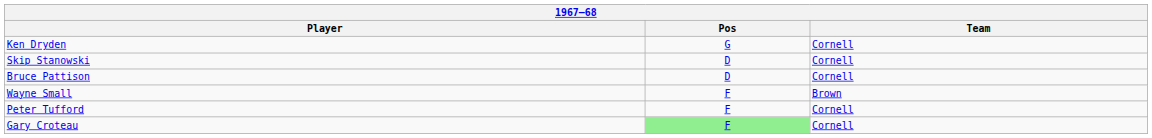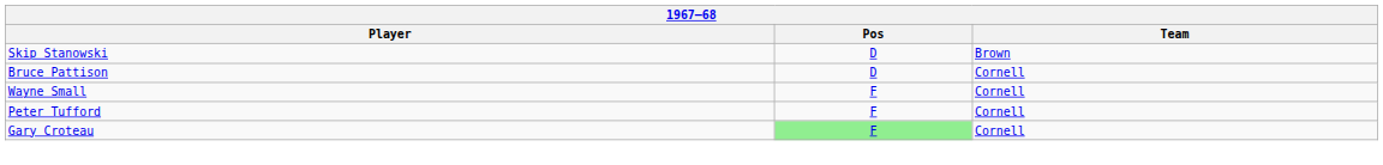- row: Ken Dryden | G | Cornell
Skip Stanowski | Team: Cornell -> Brown
Wayne Small | Team: Brown -> Cornell
